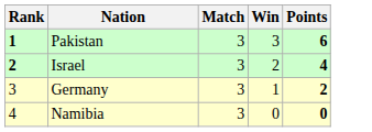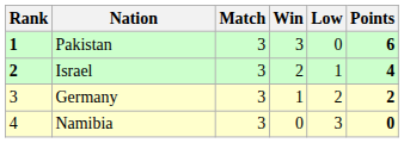+ column: Low | 0 | 1 | 2 | 3
